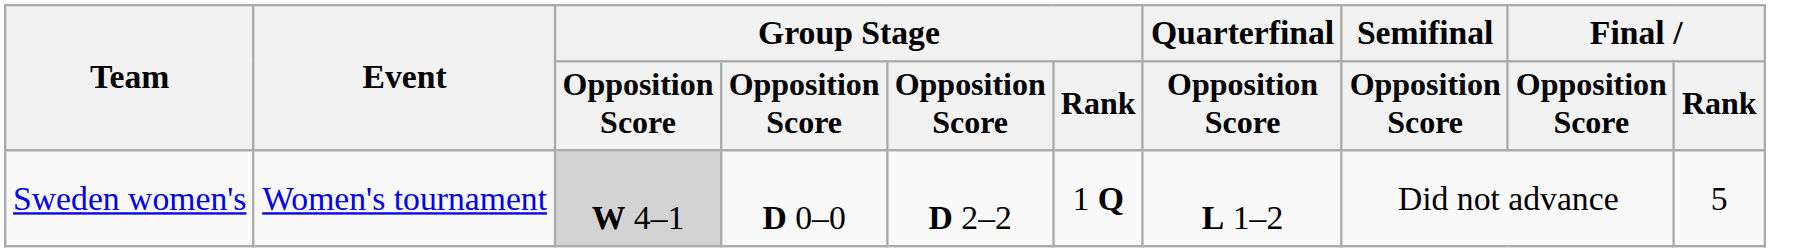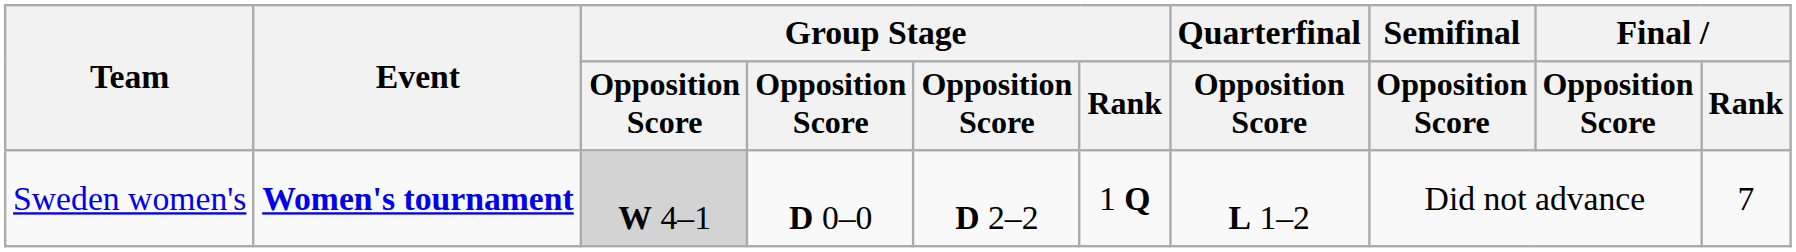Sweden women's | Event: normal -> bold
Sweden women's | Final / Rank: 5 -> 7
